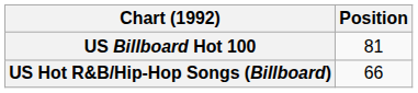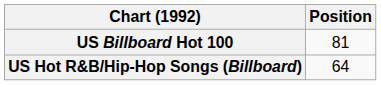US Hot R&B/Hip-Hop Songs (Billboard) | Position: 66 -> 64
